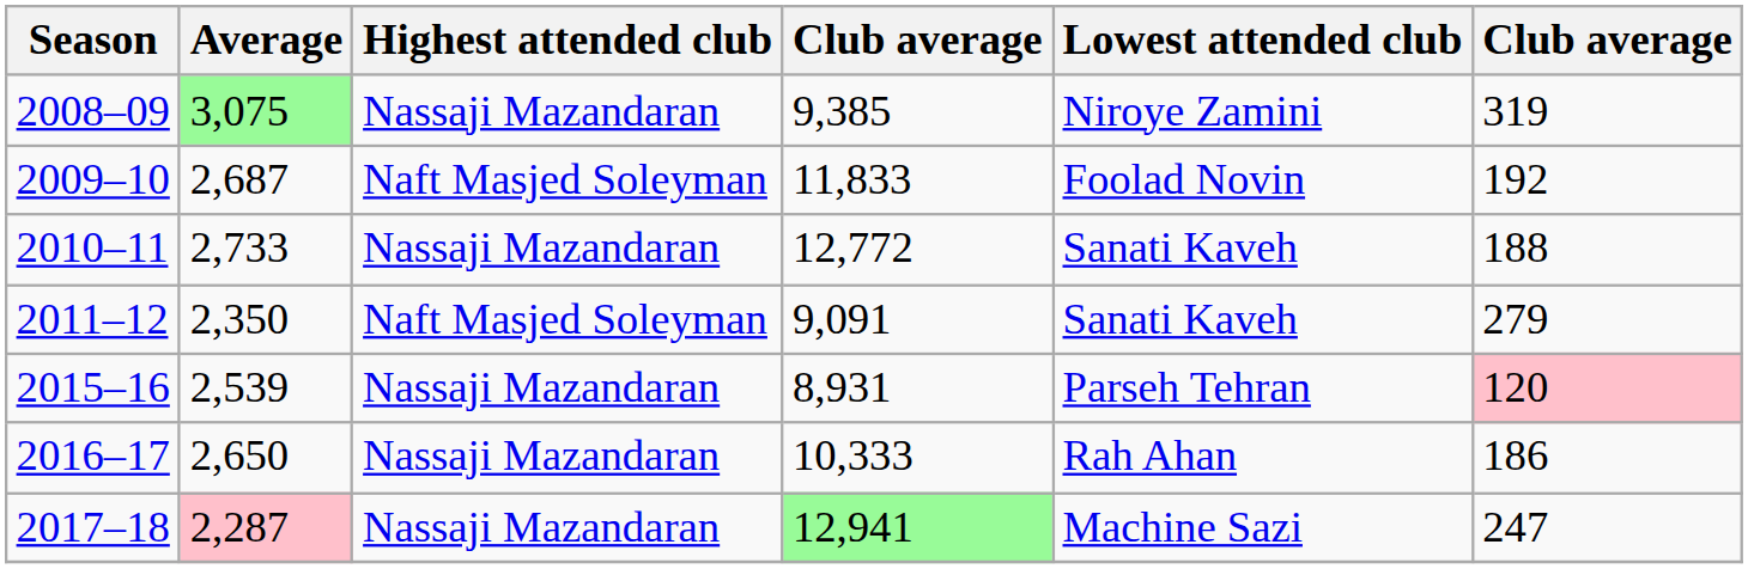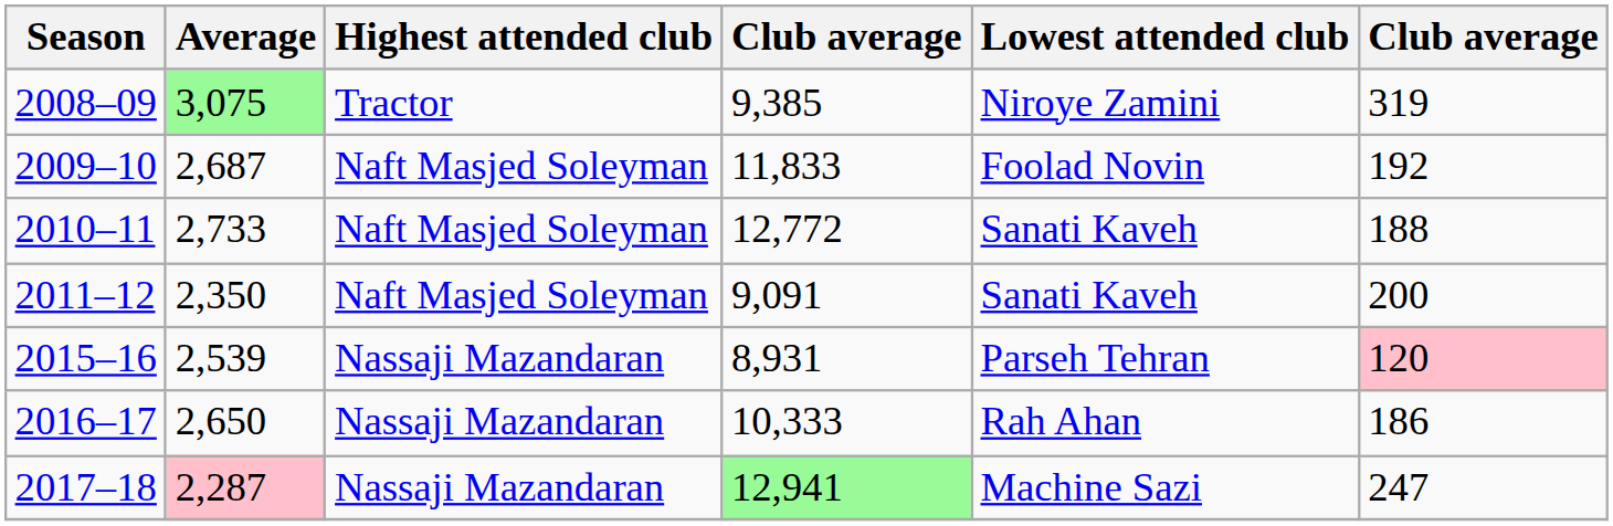2008–09 | Highest attended club: Nassaji Mazandaran -> Tractor
2010–11 | Highest attended club: Nassaji Mazandaran -> Naft Masjed Soleyman
2011–12 | column 6: 279 -> 200
